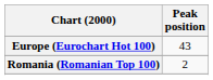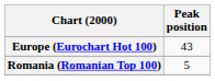Romania (Romanian Top 100) | Peak position: 2 -> 5
